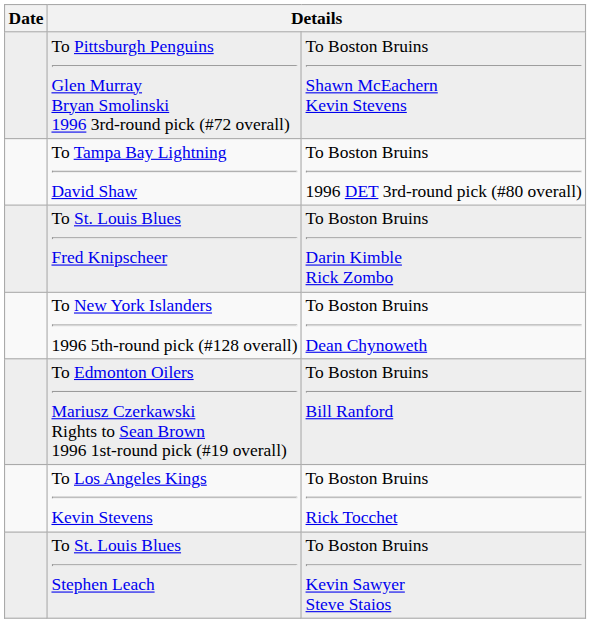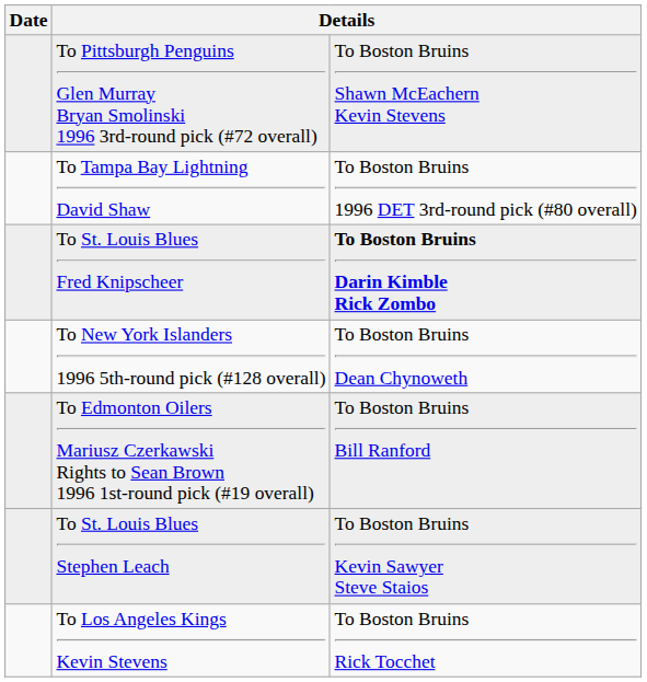To St. Louis Blues Fred Knipscheer | column 3: normal -> bold
rows swapped: To Los Angeles Kings Kevin Stevens <-> To St. Louis Blues Stephen Leach
